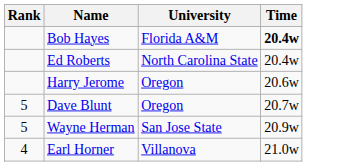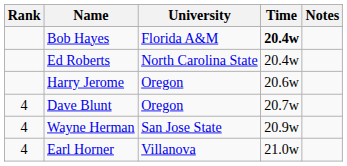+ column: Notes
Dave Blunt | Rank: 5 -> 4
Wayne Herman | Rank: 5 -> 4
